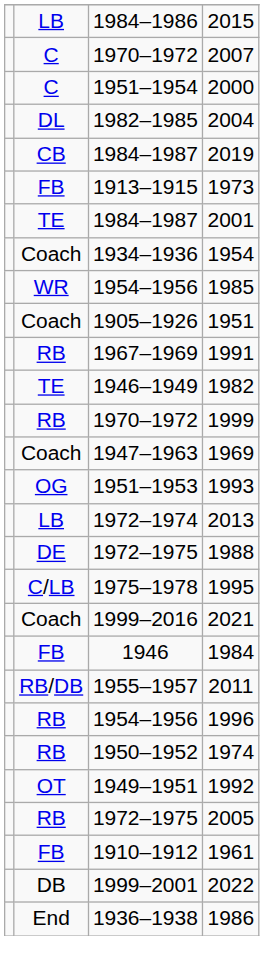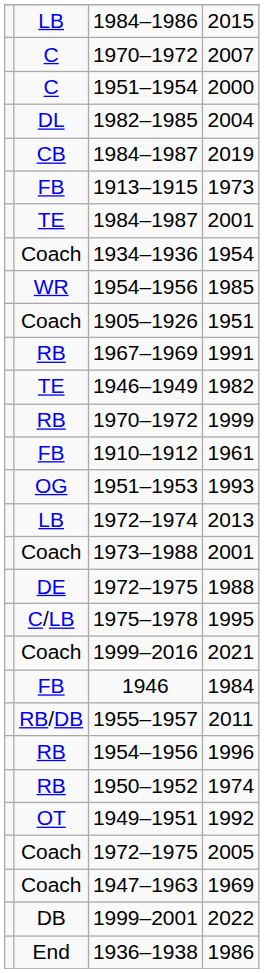rows swapped: 1961 <-> 1969
+ row: Coach | 1973–1988 | 2001
2005 | column 2: RB -> Coach
